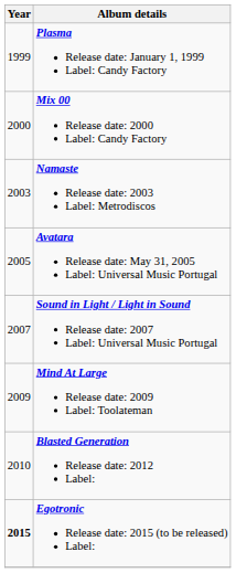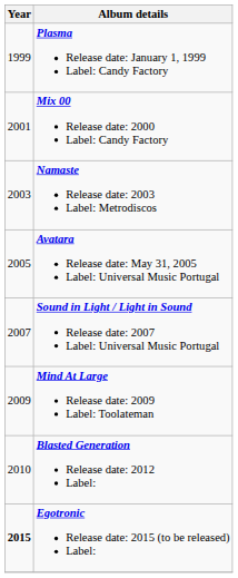Mix 00 Release date: 2000 Label: Candy Factory | Year: 2000 -> 2001
